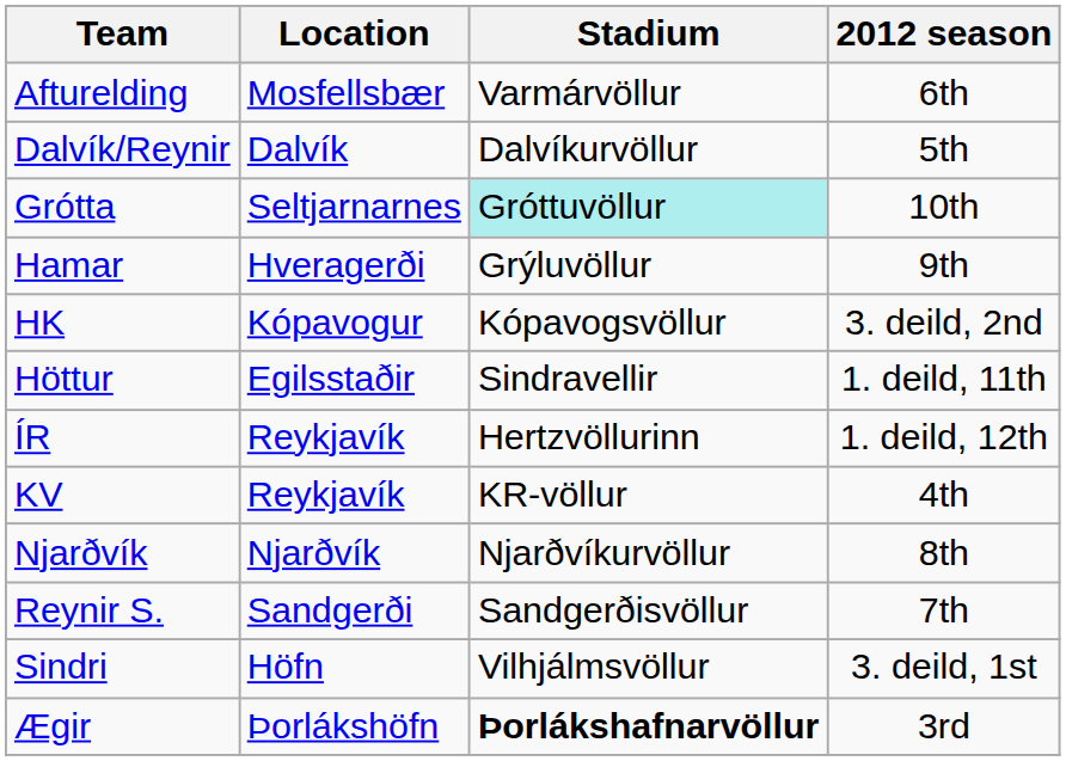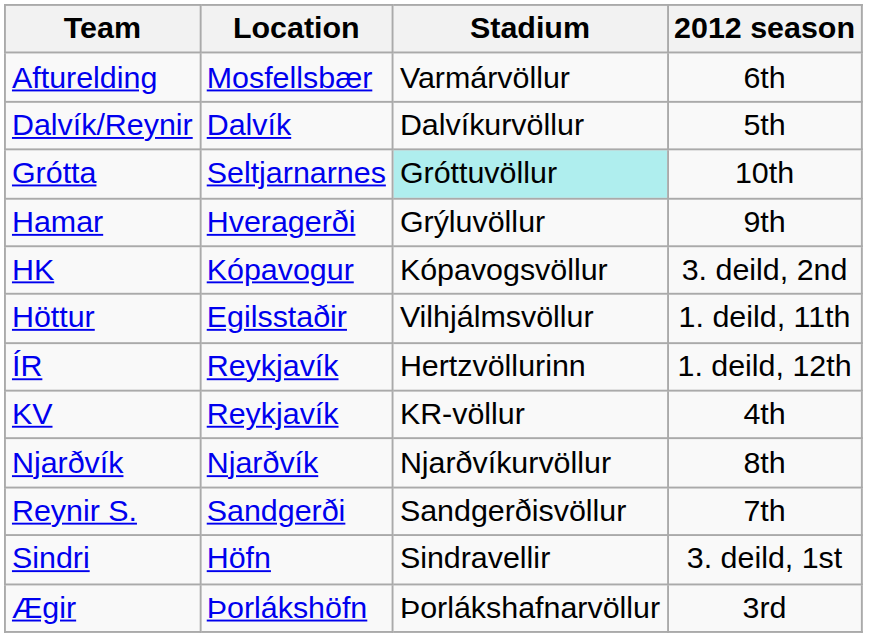Höttur | Stadium: Sindravellir -> Vilhjálmsvöllur
Sindri | Stadium: Vilhjálmsvöllur -> Sindravellir
Ægir | Stadium: bold -> normal
